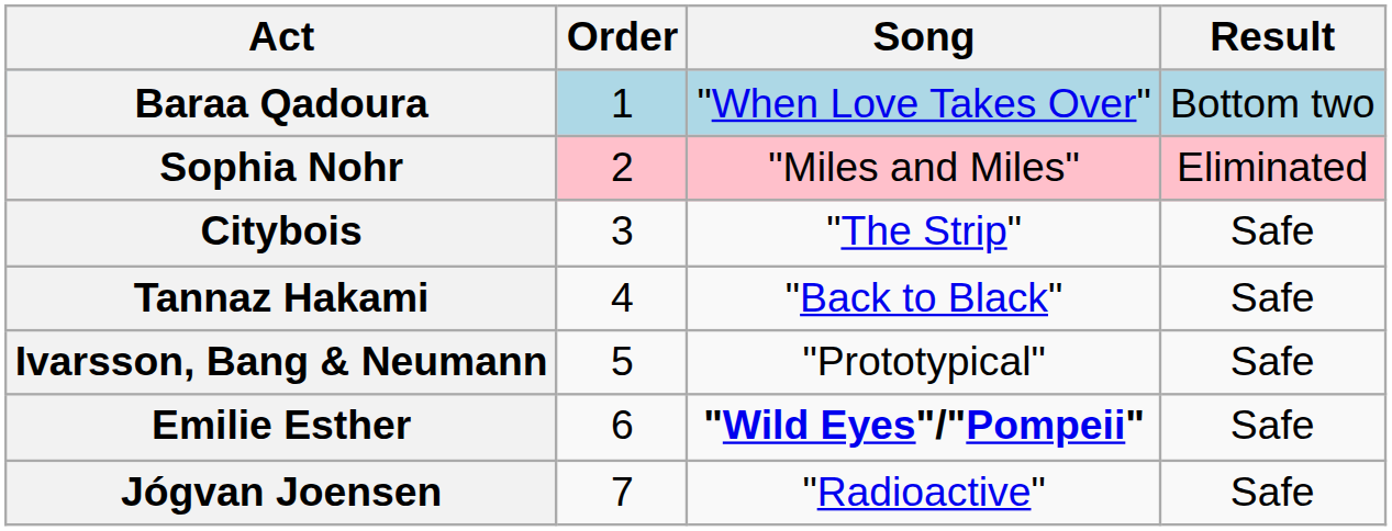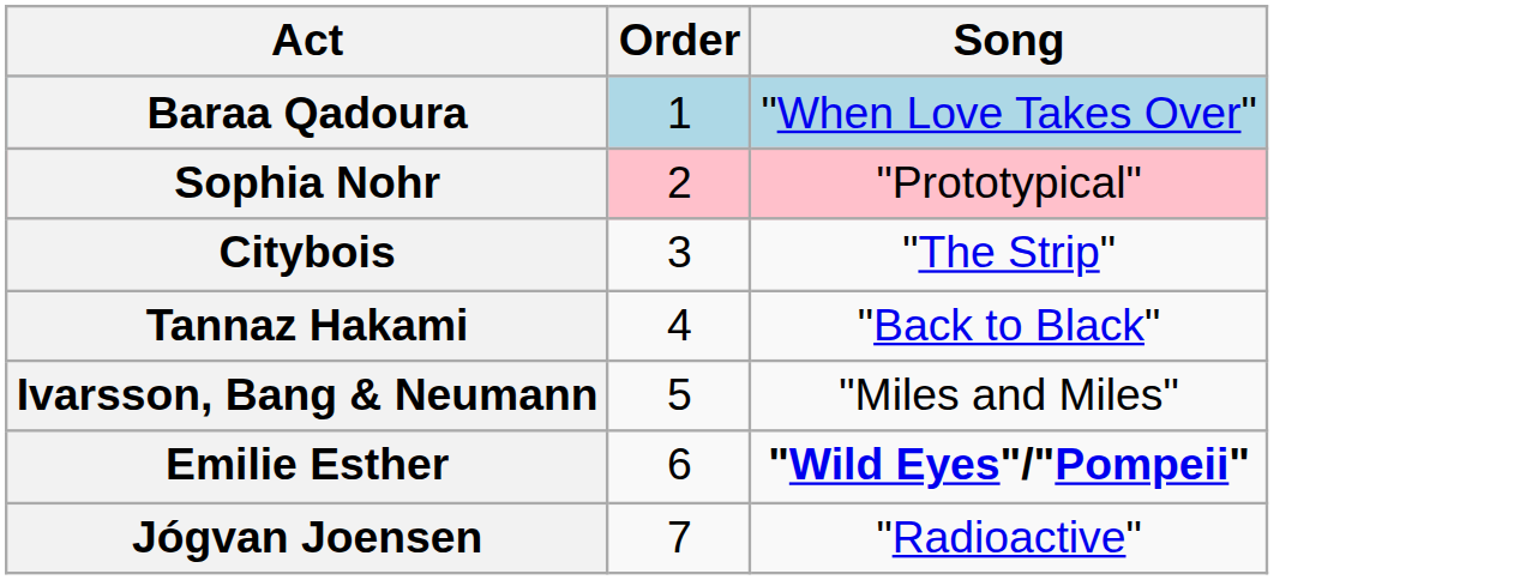- column: Result | Bottom two | Eliminated | Safe | Safe | Safe | Safe | Safe
Sophia Nohr | Song: "Miles and Miles" -> "Prototypical"
Ivarsson, Bang & Neumann | Song: "Prototypical" -> "Miles and Miles"
